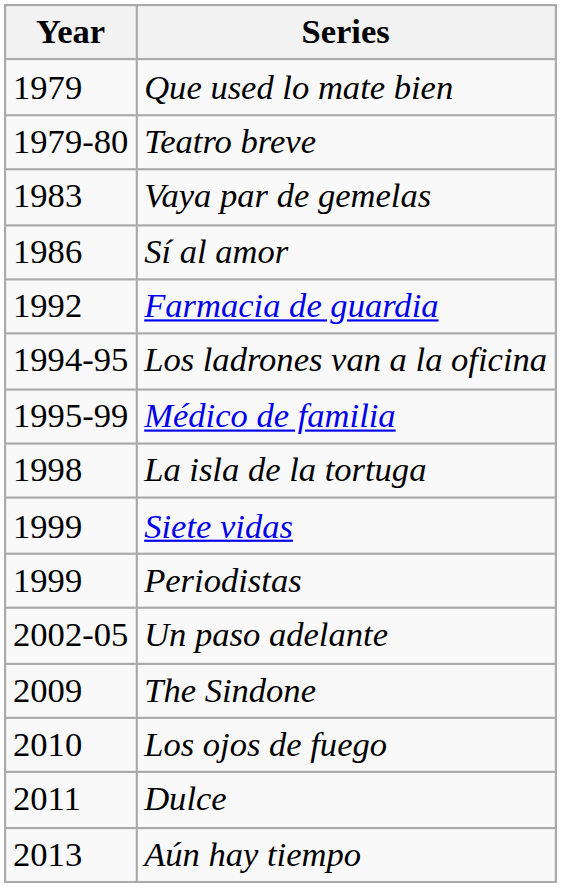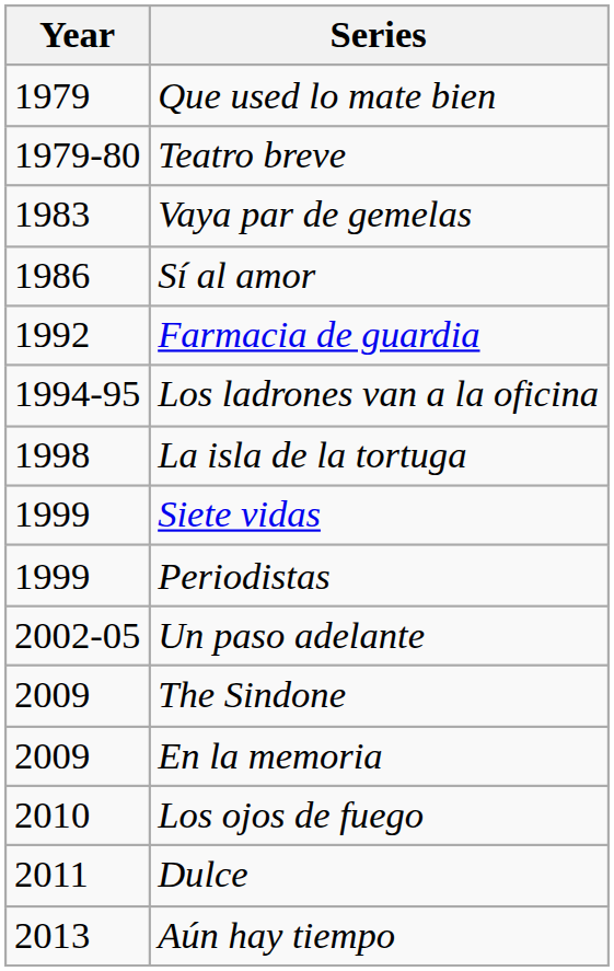- row: 1995-99 | Médico de familia
+ row: 2009 | En la memoria
